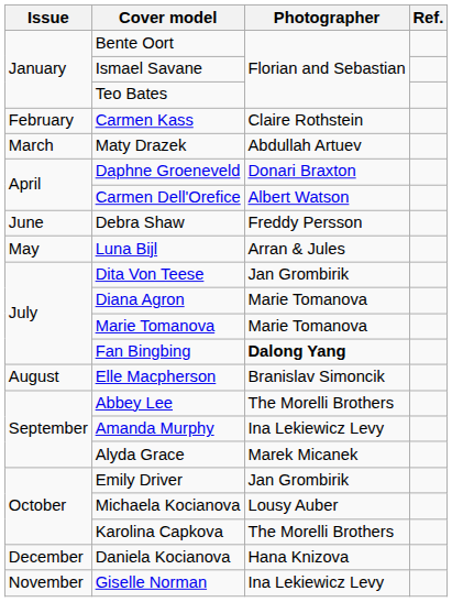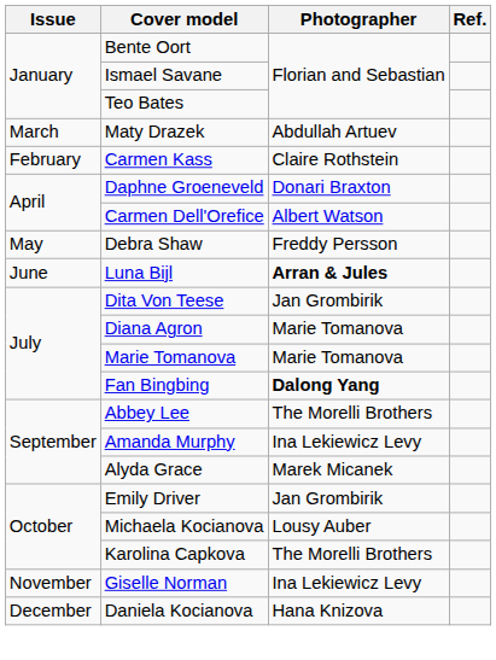rows swapped: Carmen Kass <-> Maty Drazek
Debra Shaw | Issue: June -> May
Luna Bijl | Issue: May -> June
Luna Bijl | Photographer: normal -> bold
- row: August | Elle Macpherson | Branislav Simoncik
rows swapped: Giselle Norman <-> Daniela Kocianova
